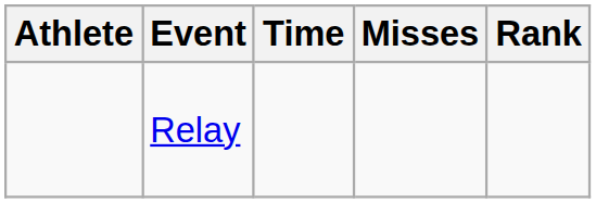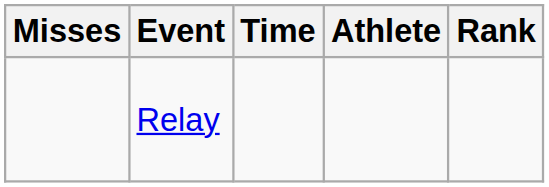columns swapped: Athlete <-> Misses
